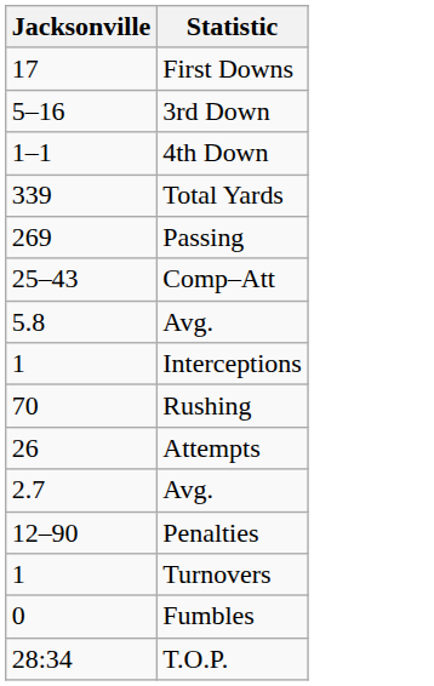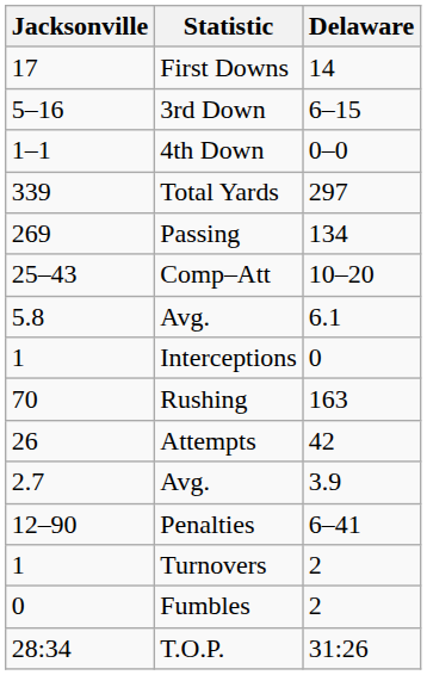+ column: Delaware | 14 | 6–15 | 0–0 | 297 | 134 | 10–20 | 6.1 | 0 | 163 | 42 | 3.9 | 6–41 | 2 | 2 | 31:26
